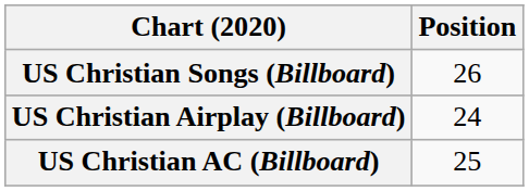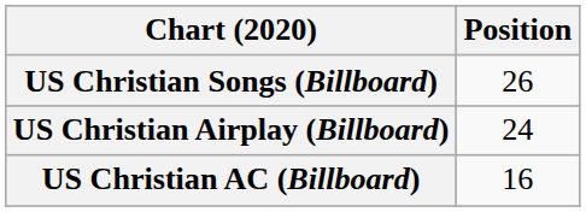US Christian AC (Billboard) | Position: 25 -> 16
